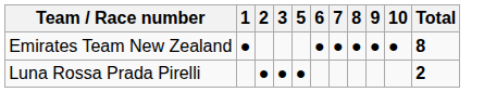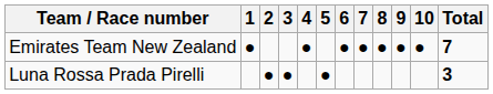+ column: 4 | ●
Emirates Team New Zealand | Total: 8 -> 7
Luna Rossa Prada Pirelli | Total: 2 -> 3
